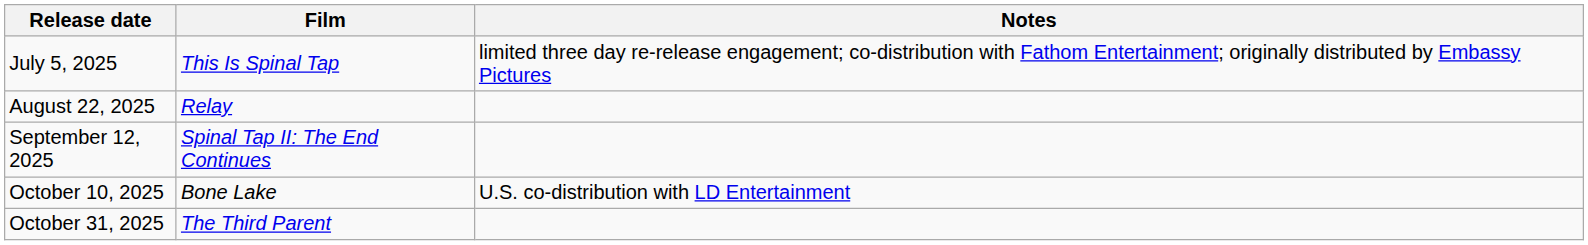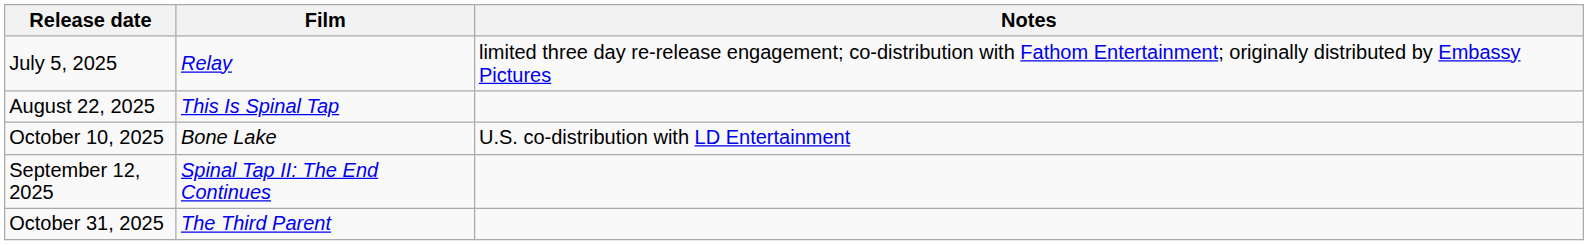July 5, 2025 | Film: This Is Spinal Tap -> Relay
August 22, 2025 | Film: Relay -> This Is Spinal Tap
rows swapped: September 12, 2025 <-> October 10, 2025
